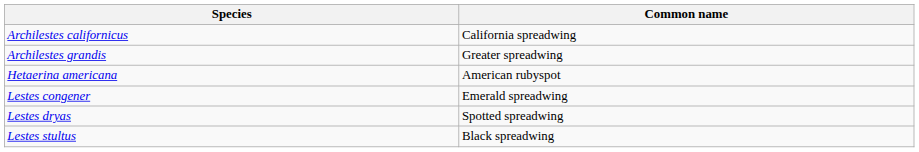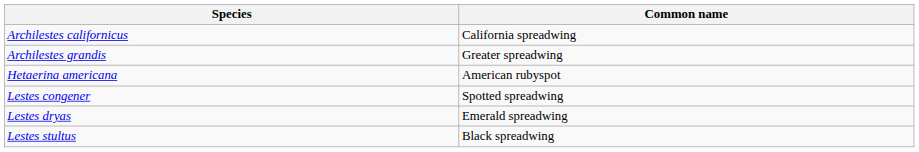Lestes congener | Common name: Emerald spreadwing -> Spotted spreadwing
Lestes dryas | Common name: Spotted spreadwing -> Emerald spreadwing
